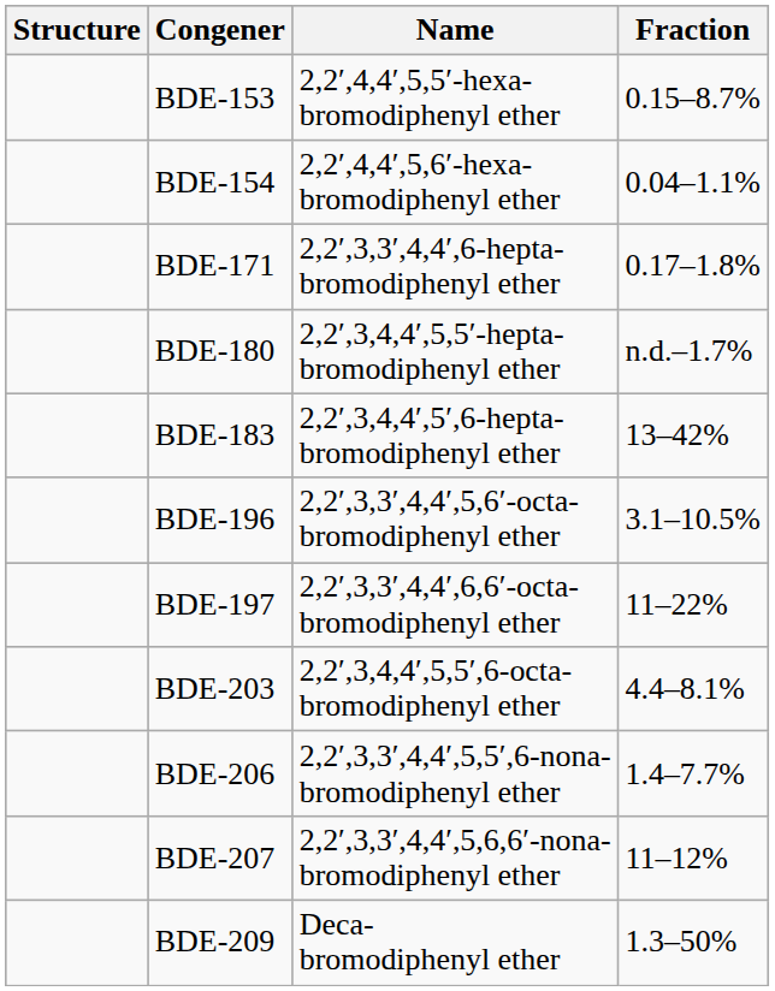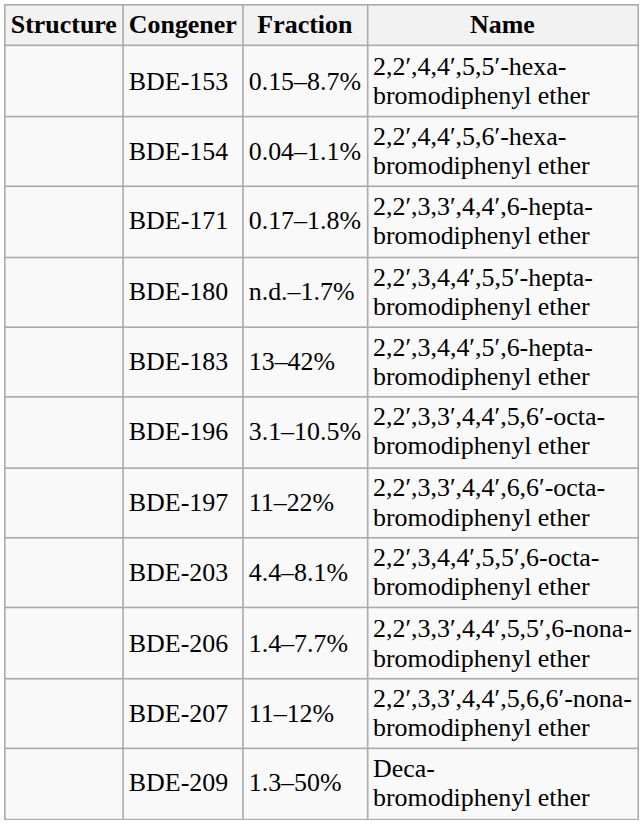columns swapped: Name <-> Fraction
